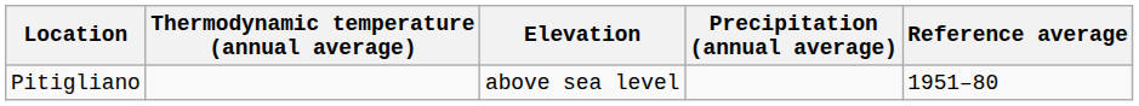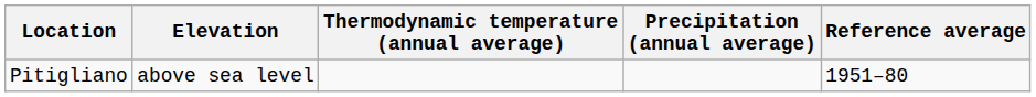columns swapped: Elevation <-> Thermodynamic temperature (annual average)
